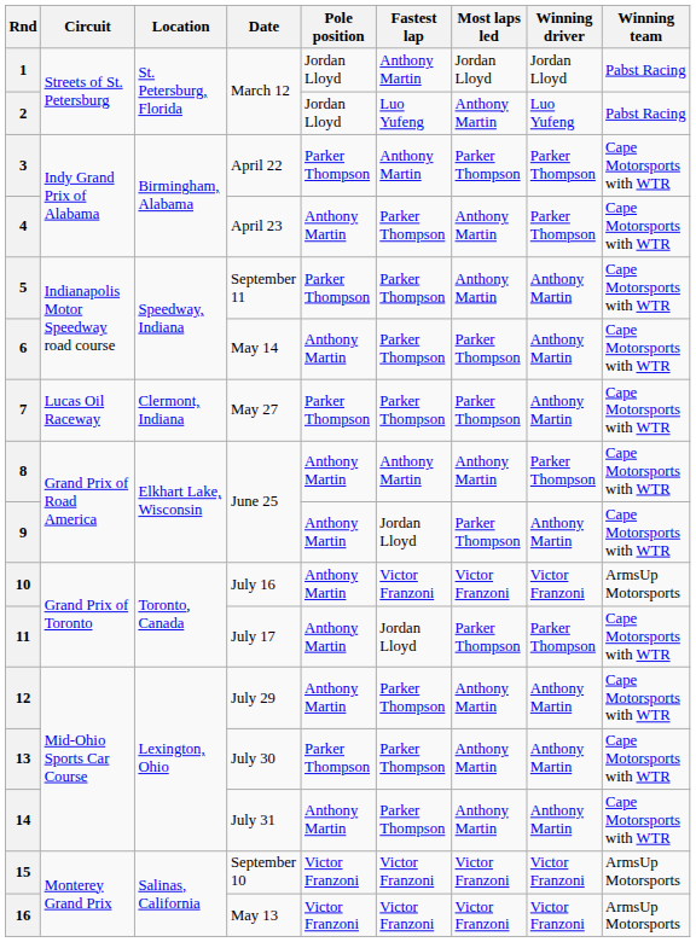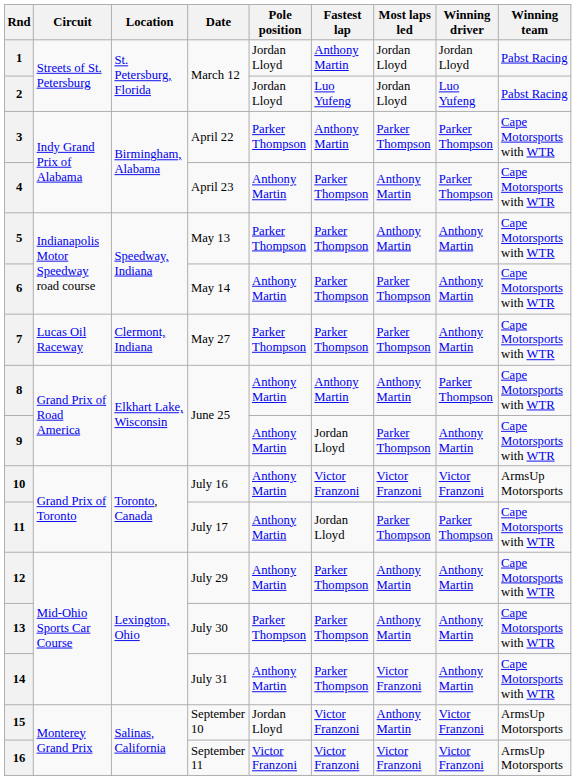2 | Most laps led: Anthony Martin -> Jordan Lloyd
5 | Date: September 11 -> May 13
14 | Most laps led: Anthony Martin -> Victor Franzoni
15 | Pole position: Victor Franzoni -> Jordan Lloyd
15 | Most laps led: Victor Franzoni -> Anthony Martin
16 | Date: May 13 -> September 11
